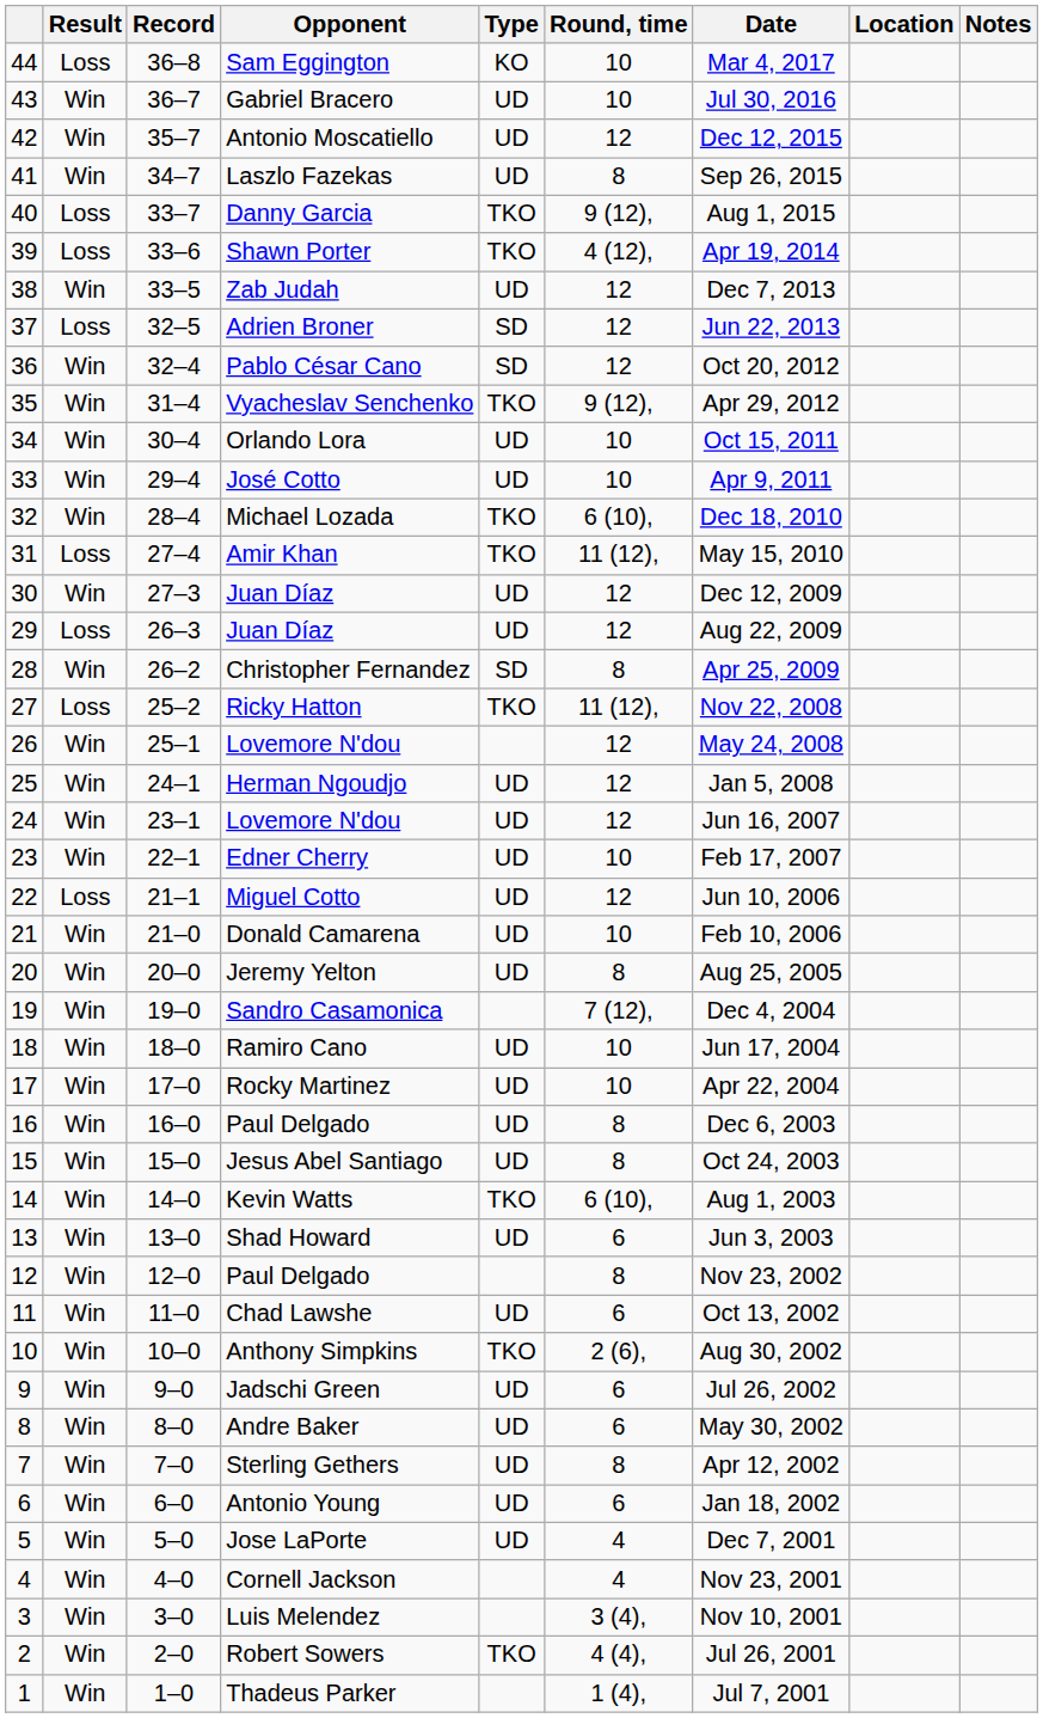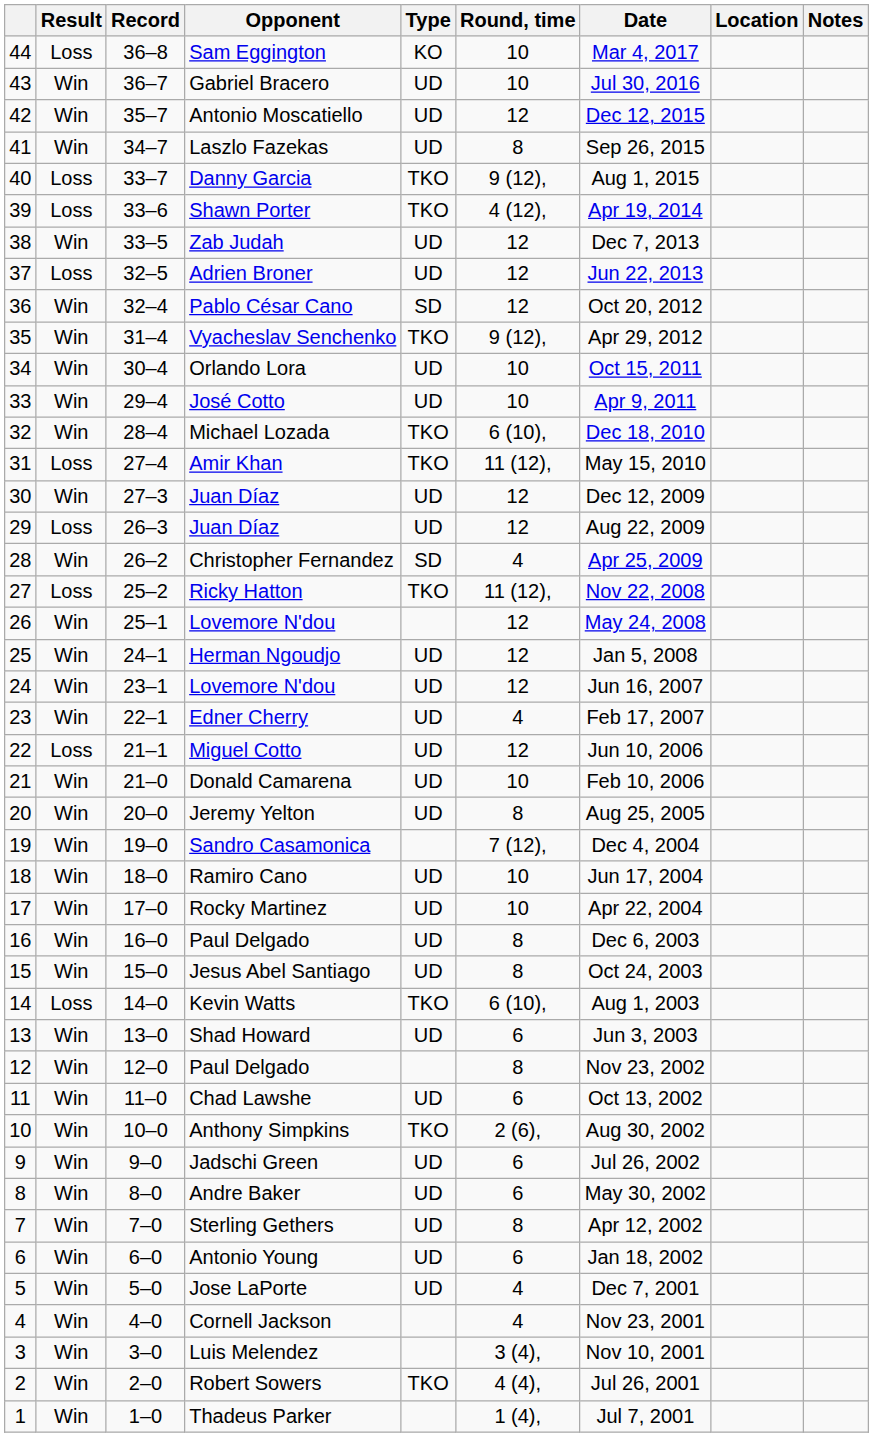Adrien Broner | Type: SD -> UD
Christopher Fernandez | Round, time: 8 -> 4
Edner Cherry | Round, time: 10 -> 4
Kevin Watts | Result: Win -> Loss
